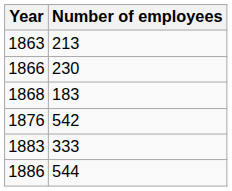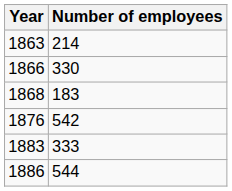1863 | Number of employees: 213 -> 214
1866 | Number of employees: 230 -> 330
